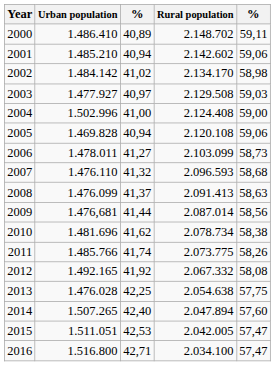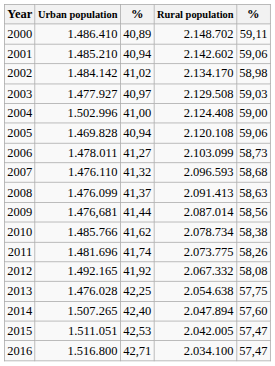2010 | Urban population: 1.481.696 -> 1.485.766
2011 | Urban population: 1.485.766 -> 1.481.696
